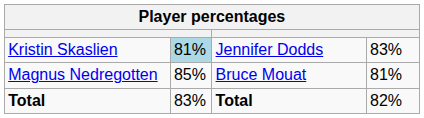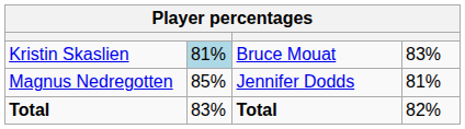Kristin Skaslien | column 3: Jennifer Dodds -> Bruce Mouat
Magnus Nedregotten | column 3: Bruce Mouat -> Jennifer Dodds
